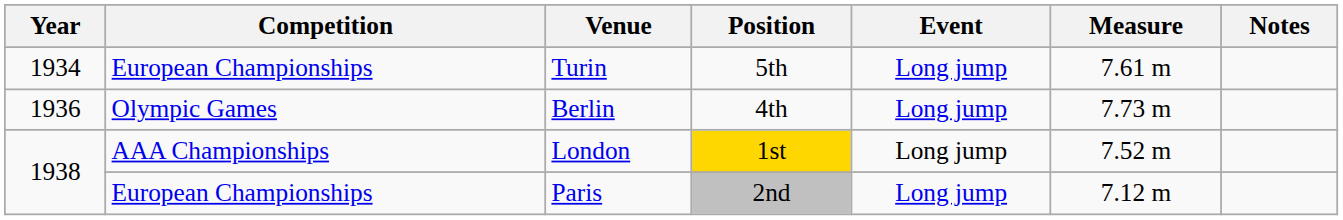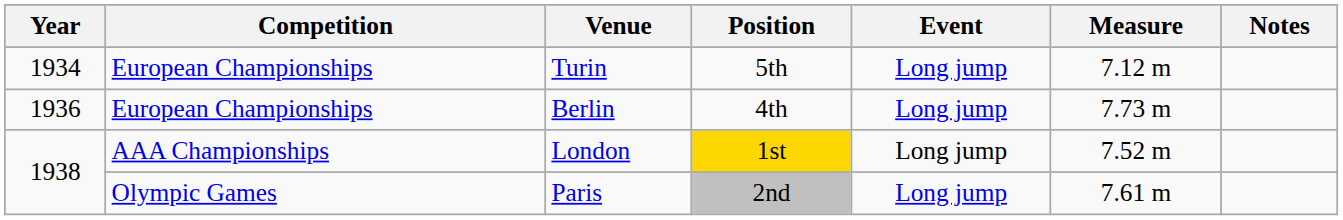Turin | Measure: 7.61 m -> 7.12 m
Berlin | Competition: Olympic Games -> European Championships
Paris | Competition: European Championships -> Olympic Games
Paris | Measure: 7.12 m -> 7.61 m
